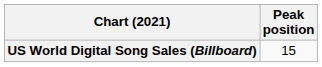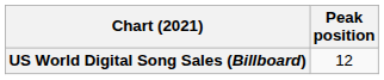US World Digital Song Sales (Billboard) | Peak position: 15 -> 12
